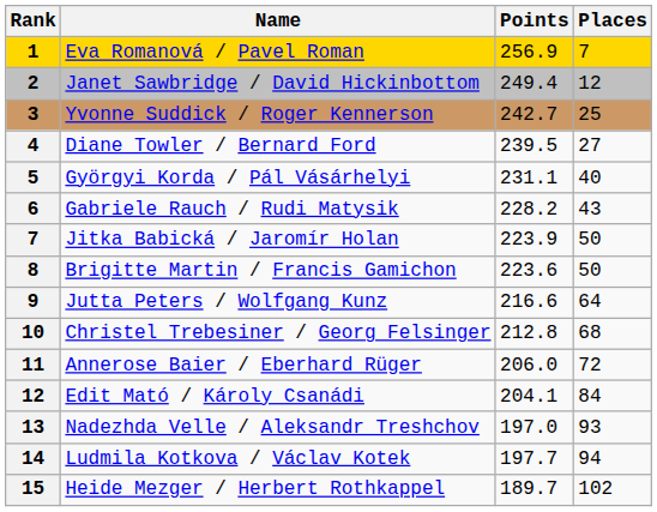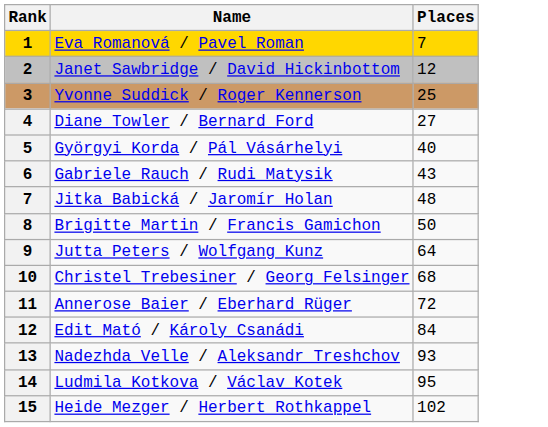- column: Points | 256.9 | 249.4 | 242.7 | 239.5 | 231.1 | 228.2 | 223.9 | 223.6 | 216.6 | 212.8 | 206.0 | 204.1 | 197.0 | 197.7 | 189.7
Jitka Babická / Jaromír Holan | Places: 50 -> 48
Ludmila Kotkova / Václav Kotek | Places: 94 -> 95
